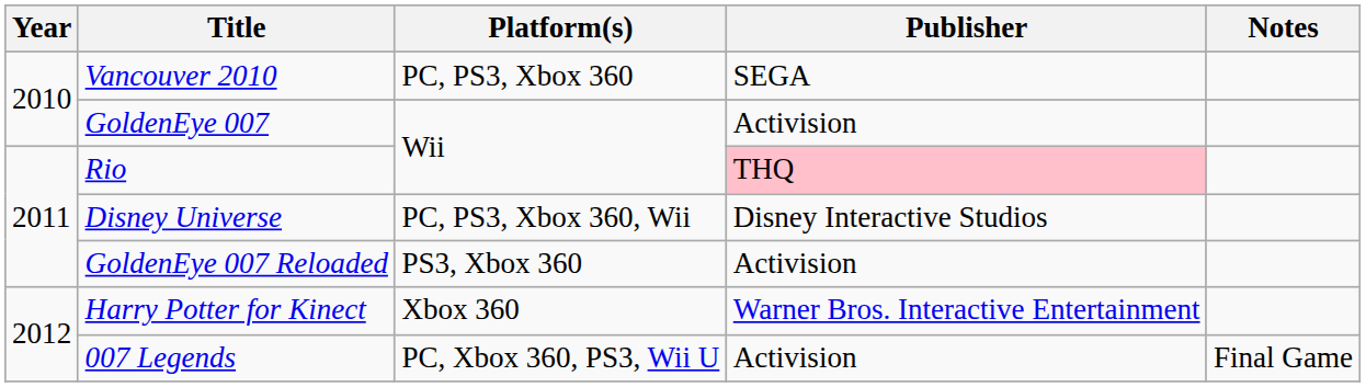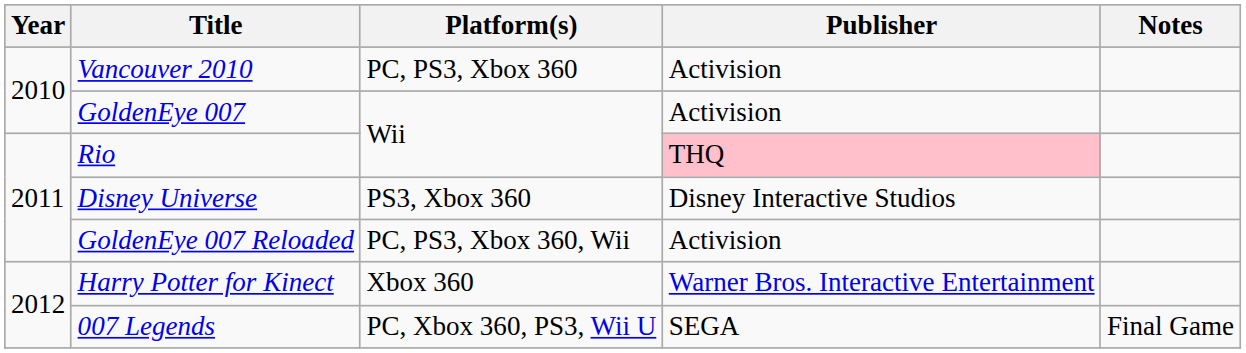Vancouver 2010 | Publisher: SEGA -> Activision
Disney Universe | Platform(s): PC, PS3, Xbox 360, Wii -> PS3, Xbox 360
GoldenEye 007 Reloaded | Platform(s): PS3, Xbox 360 -> PC, PS3, Xbox 360, Wii
007 Legends | Publisher: Activision -> SEGA
